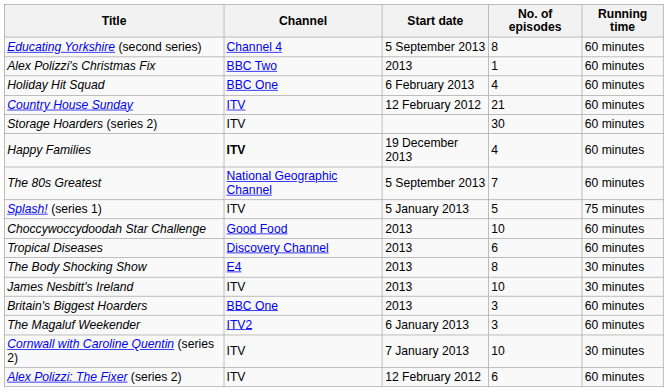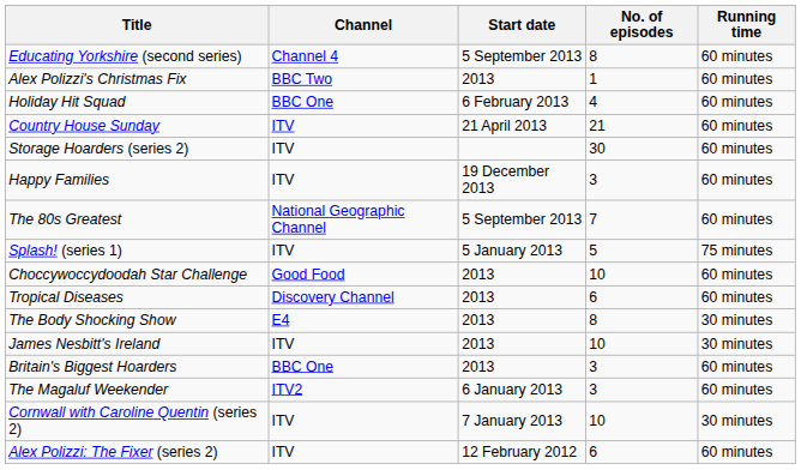Country House Sunday | Start date: 12 February 2012 -> 21 April 2013
Happy Families | Channel: bold -> normal
Happy Families | No. of episodes: 4 -> 3
